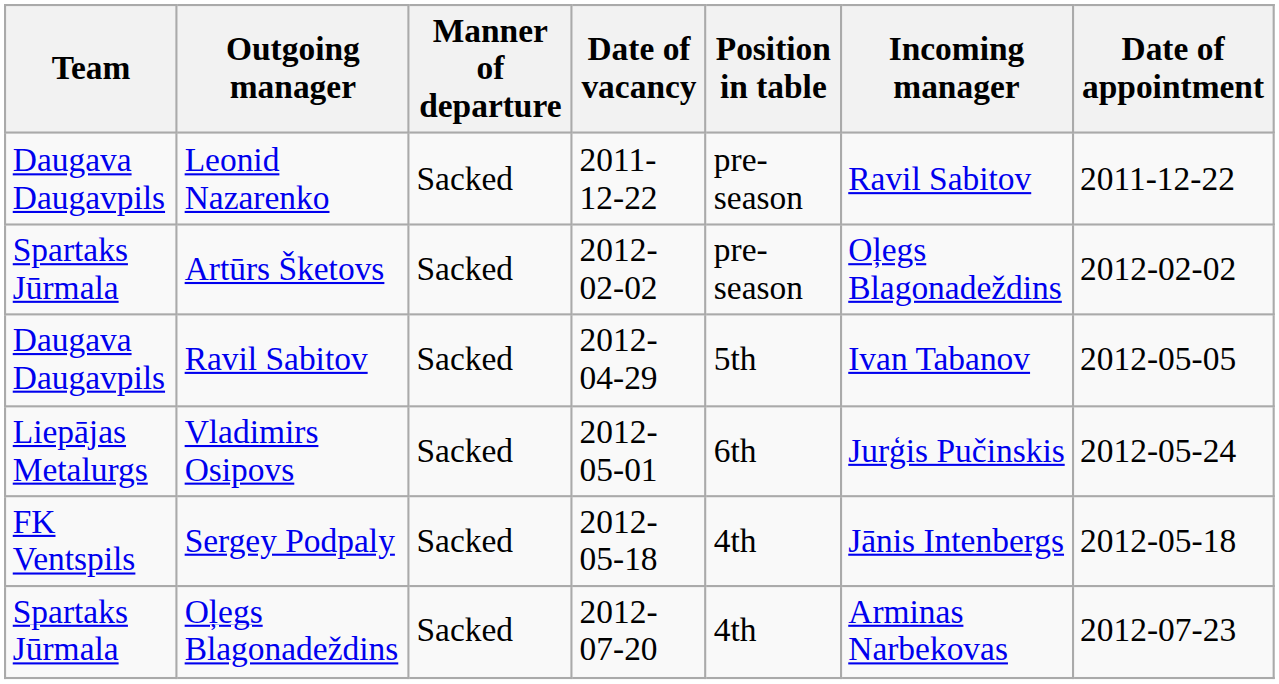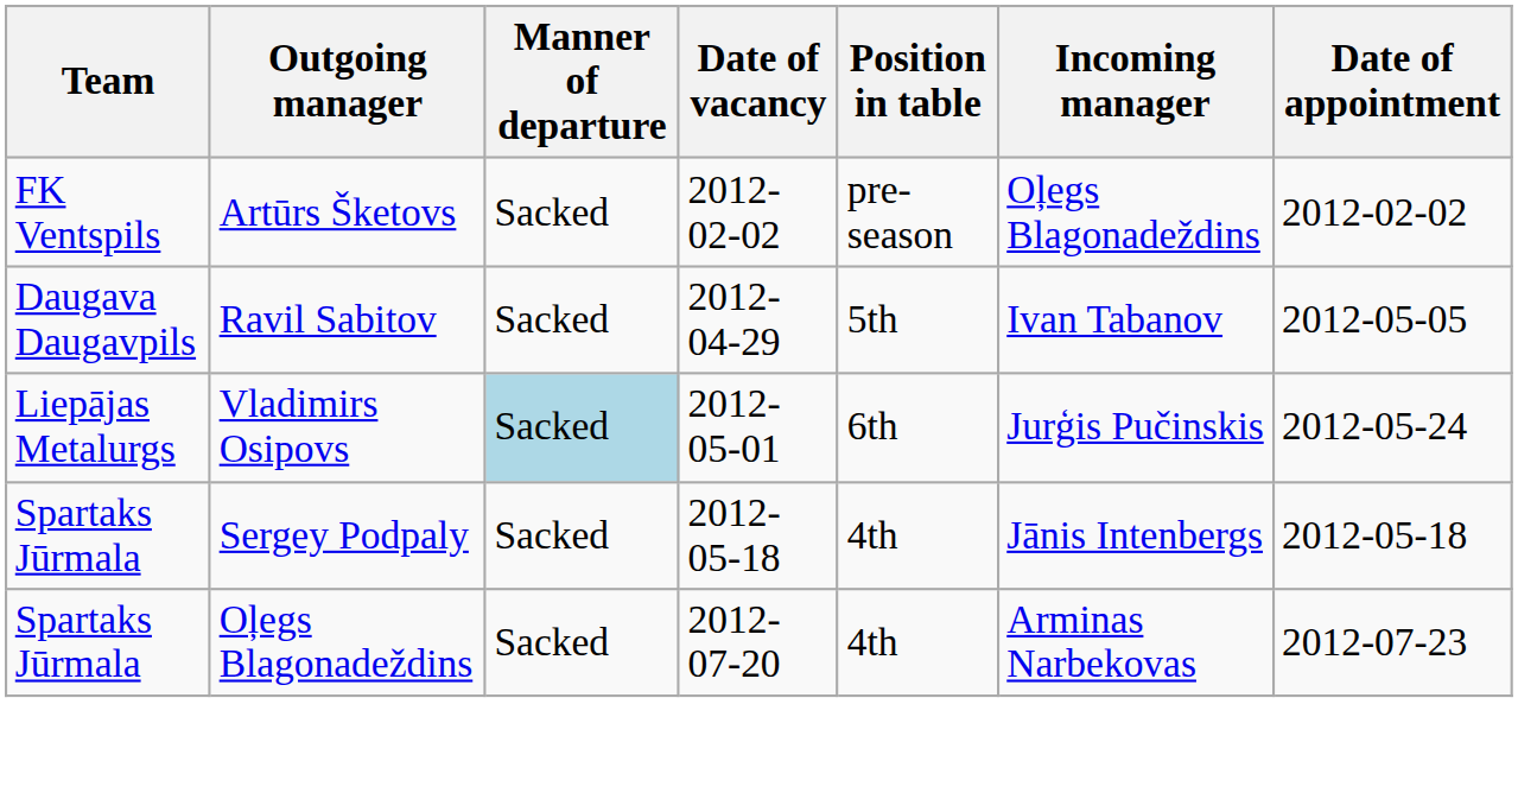- row: Daugava Daugavpils | Leonid Nazarenko | Sacked | 2011-12-22 | pre-season | Ravil Sabitov | 2011-12-22
Artūrs Šketovs | Team: Spartaks Jūrmala -> FK Ventspils
Vladimirs Osipovs | Manner of departure: no background -> lightblue background
Sergey Podpaly | Team: FK Ventspils -> Spartaks Jūrmala
